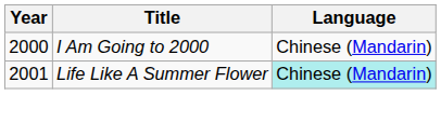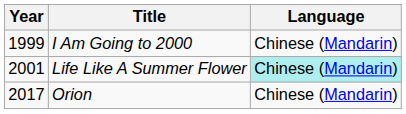I Am Going to 2000 | Year: 2000 -> 1999
+ row: 2017 | Orion | Chinese (Mandarin)
